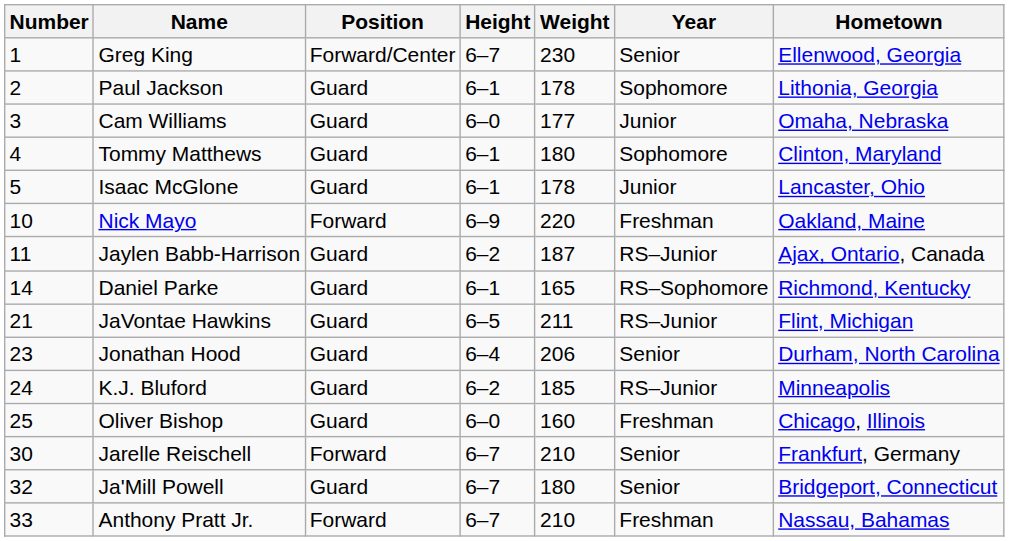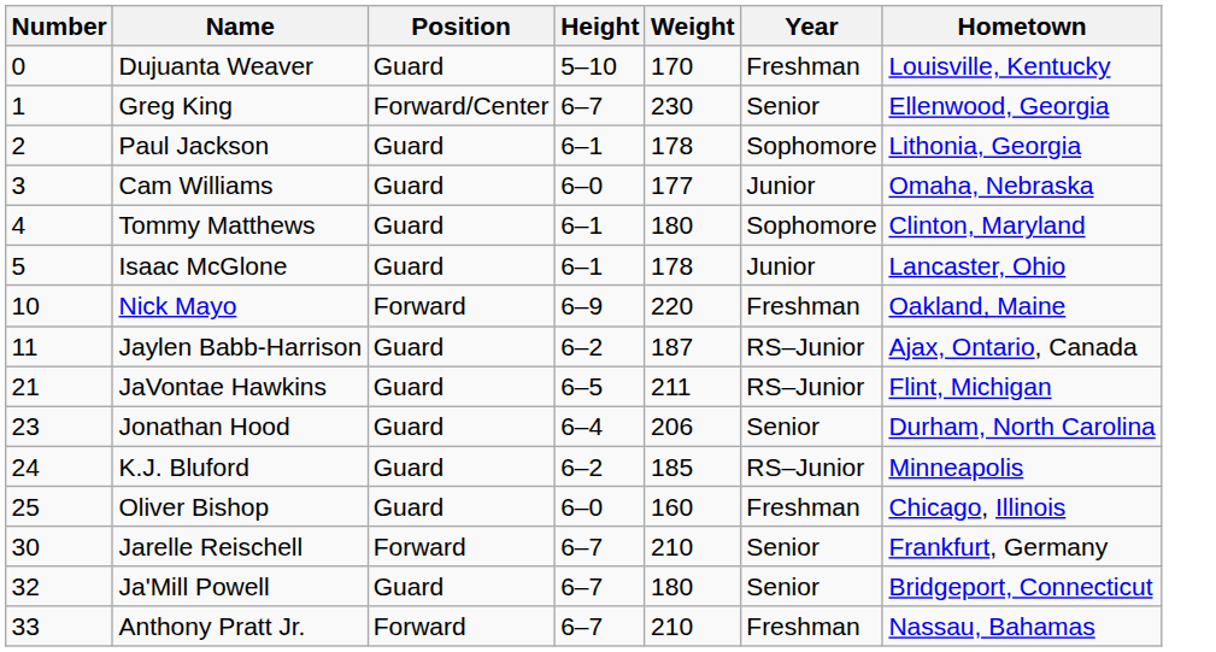+ row: 0 | Dujuanta Weaver | Guard | 5–10 | 170 | Freshman | Louisville, Kentucky
- row: 14 | Daniel Parke | Guard | 6–1 | 165 | RS–Sophomore | Richmond, Kentucky
